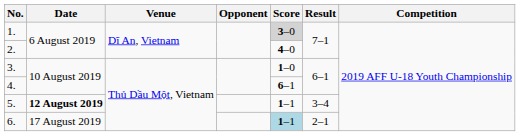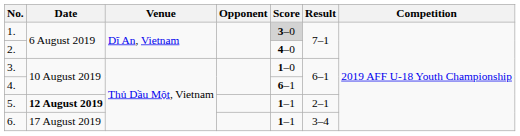5. | Result: 3–4 -> 2–1
6. | Score: lightblue background -> no background
6. | Result: 2–1 -> 3–4
